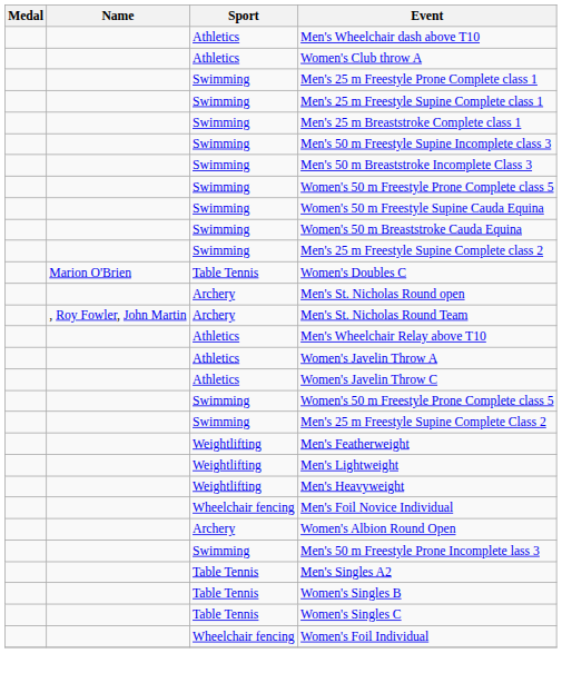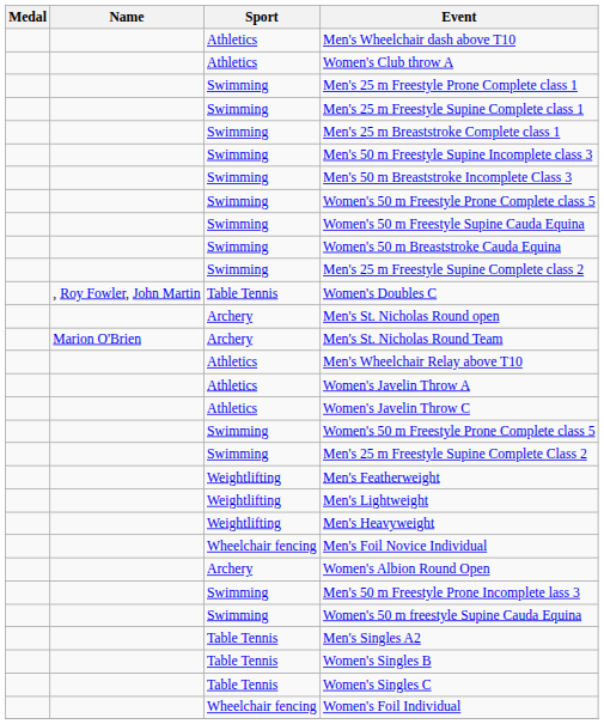Women's Doubles C | Name: Marion O'Brien -> , Roy Fowler, John Martin
Men's St. Nicholas Round Team | Name: , Roy Fowler, John Martin -> Marion O'Brien
+ row: Swimming | Women's 50 m freestyle Supine Cauda Equina
